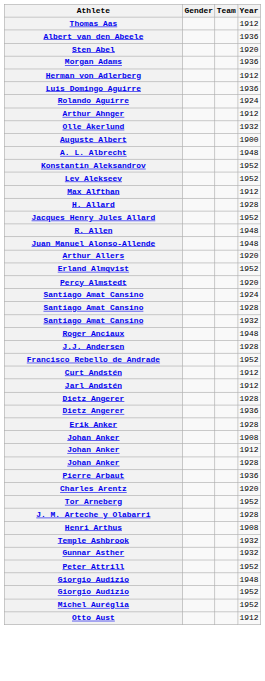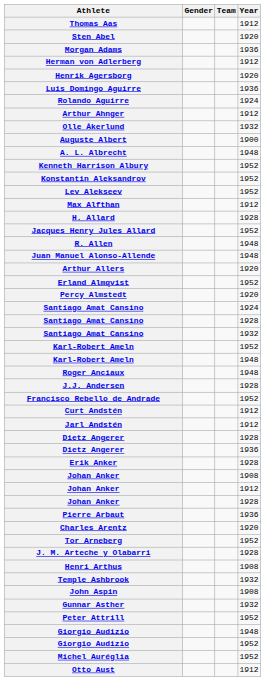- row: Albert van den Abeele | 1936
+ row: Henrik Agersborg | 1920
+ row: Kenneth Harrison Albury | 1952
+ row: Karl-Robert Ameln | 1952
+ row: Karl-Robert Ameln | 1948
+ row: John Aspin | 1908
